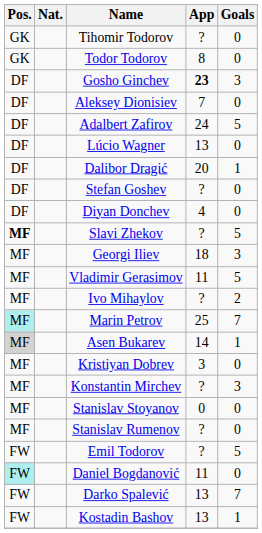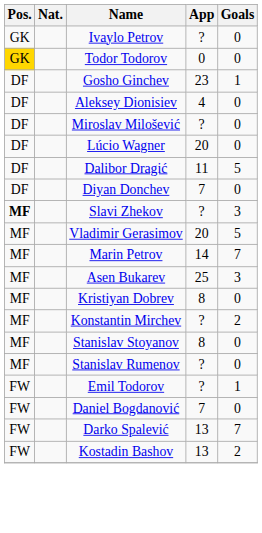+ row: GK | Ivaylo Petrov | ? | 0
- row: GK | Tihomir Todorov | ? | 0
Todor Todorov | Pos.: no background -> gold background
Todor Todorov | App: 8 -> 0
Gosho Ginchev | App: bold -> normal
Gosho Ginchev | Goals: 3 -> 1
Aleksey Dionisiev | App: 7 -> 4
- row: DF | Adalbert Zafirov | 24 | 5
+ row: DF | Miroslav Milošević | ? | 0
Lúcio Wagner | App: 13 -> 20
Dalibor Dragić | App: 20 -> 11
Dalibor Dragić | Goals: 1 -> 5
- row: DF | Stefan Goshev | ? | 0
Diyan Donchev | App: 4 -> 7
Slavi Zhekov | Goals: 5 -> 3
- row: MF | Georgi Iliev | 18 | 3
Vladimir Gerasimov | App: 11 -> 20
- row: MF | Ivo Mihaylov | ? | 2
Marin Petrov | Pos.: paleturquoise background -> no background
Marin Petrov | App: 25 -> 14
Asen Bukarev | Pos.: lightgrey background -> no background
Asen Bukarev | App: 14 -> 25
Asen Bukarev | Goals: 1 -> 3
Kristiyan Dobrev | App: 3 -> 8
Konstantin Mirchev | Goals: 3 -> 2
Stanislav Stoyanov | App: 0 -> 8
Emil Todorov | Goals: 5 -> 1
Daniel Bogdanović | Pos.: paleturquoise background -> no background
Daniel Bogdanović | App: 11 -> 7
Kostadin Bashov | Goals: 1 -> 2
